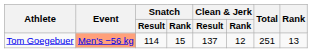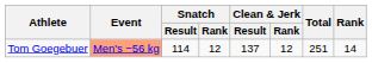Tom Goegebuer | Snatch / Rank: 15 -> 12
Tom Goegebuer | Rank: 13 -> 14
